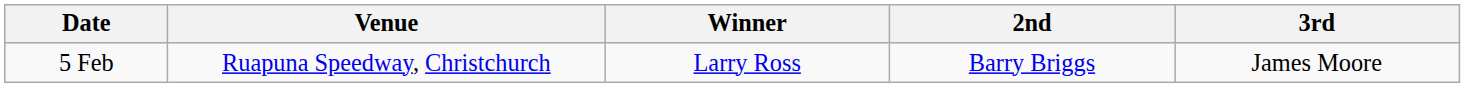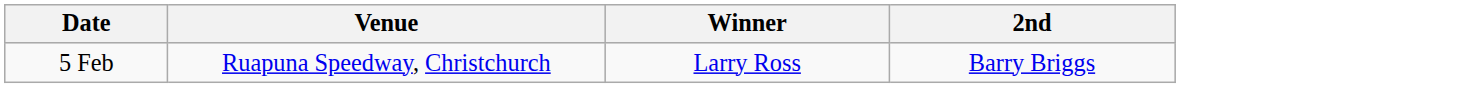- column: 3rd | James Moore
